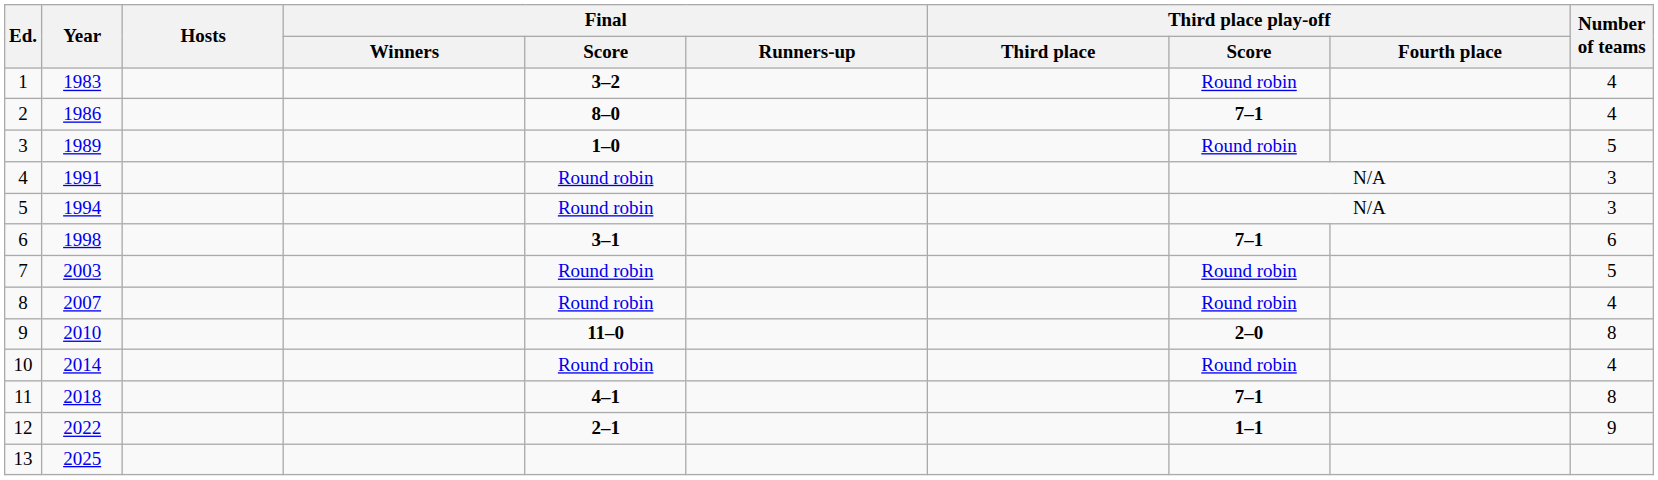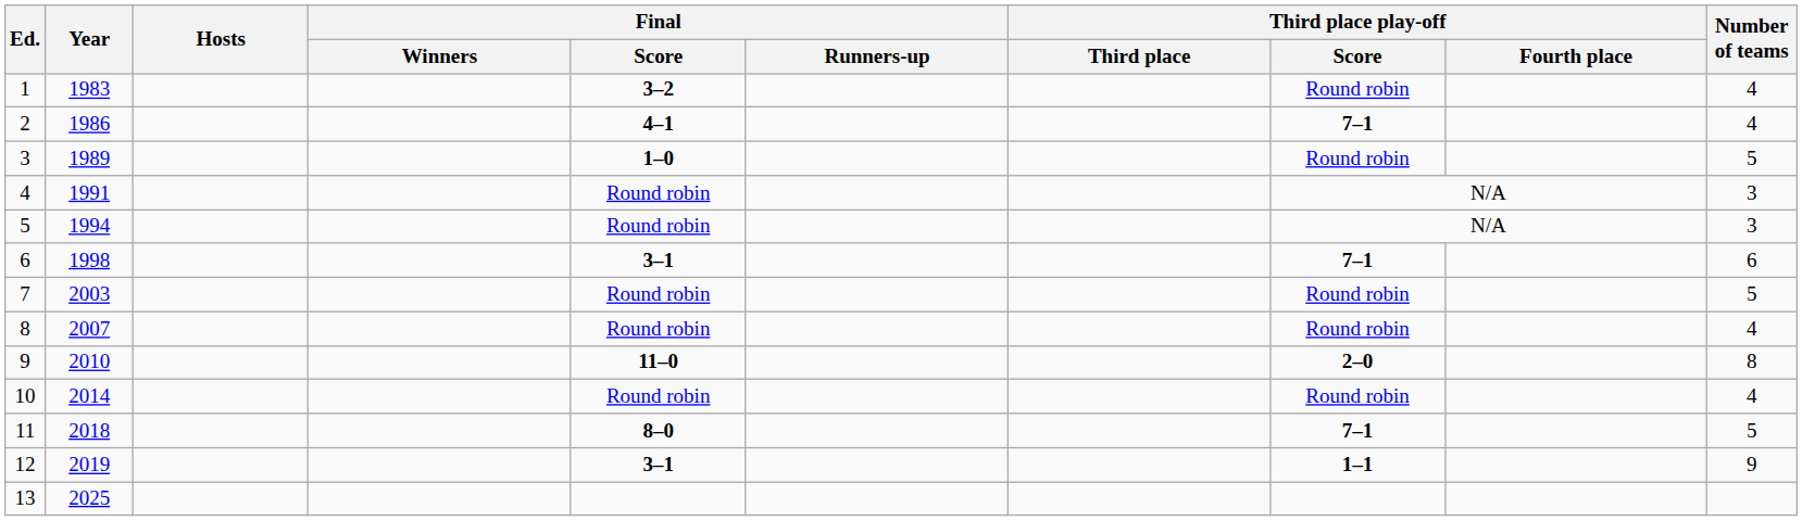2 | Final / Score: 8–0 -> 4–1
11 | Final / Score: 4–1 -> 8–0
11 | Number of teams: 8 -> 5
12 | Year: 2022 -> 2019
12 | Final / Score: 2–1 -> 3–1
